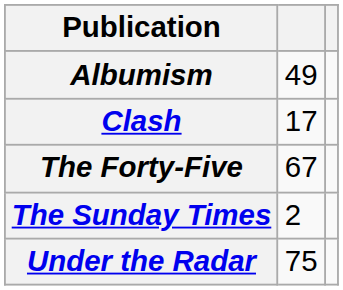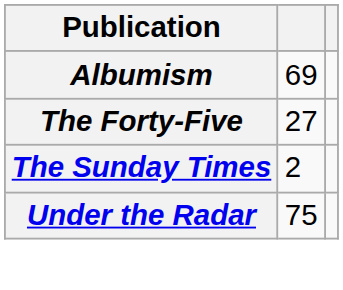Albumism | column 2: 49 -> 69
- row: Clash | 17
The Forty-Five | column 2: 67 -> 27
